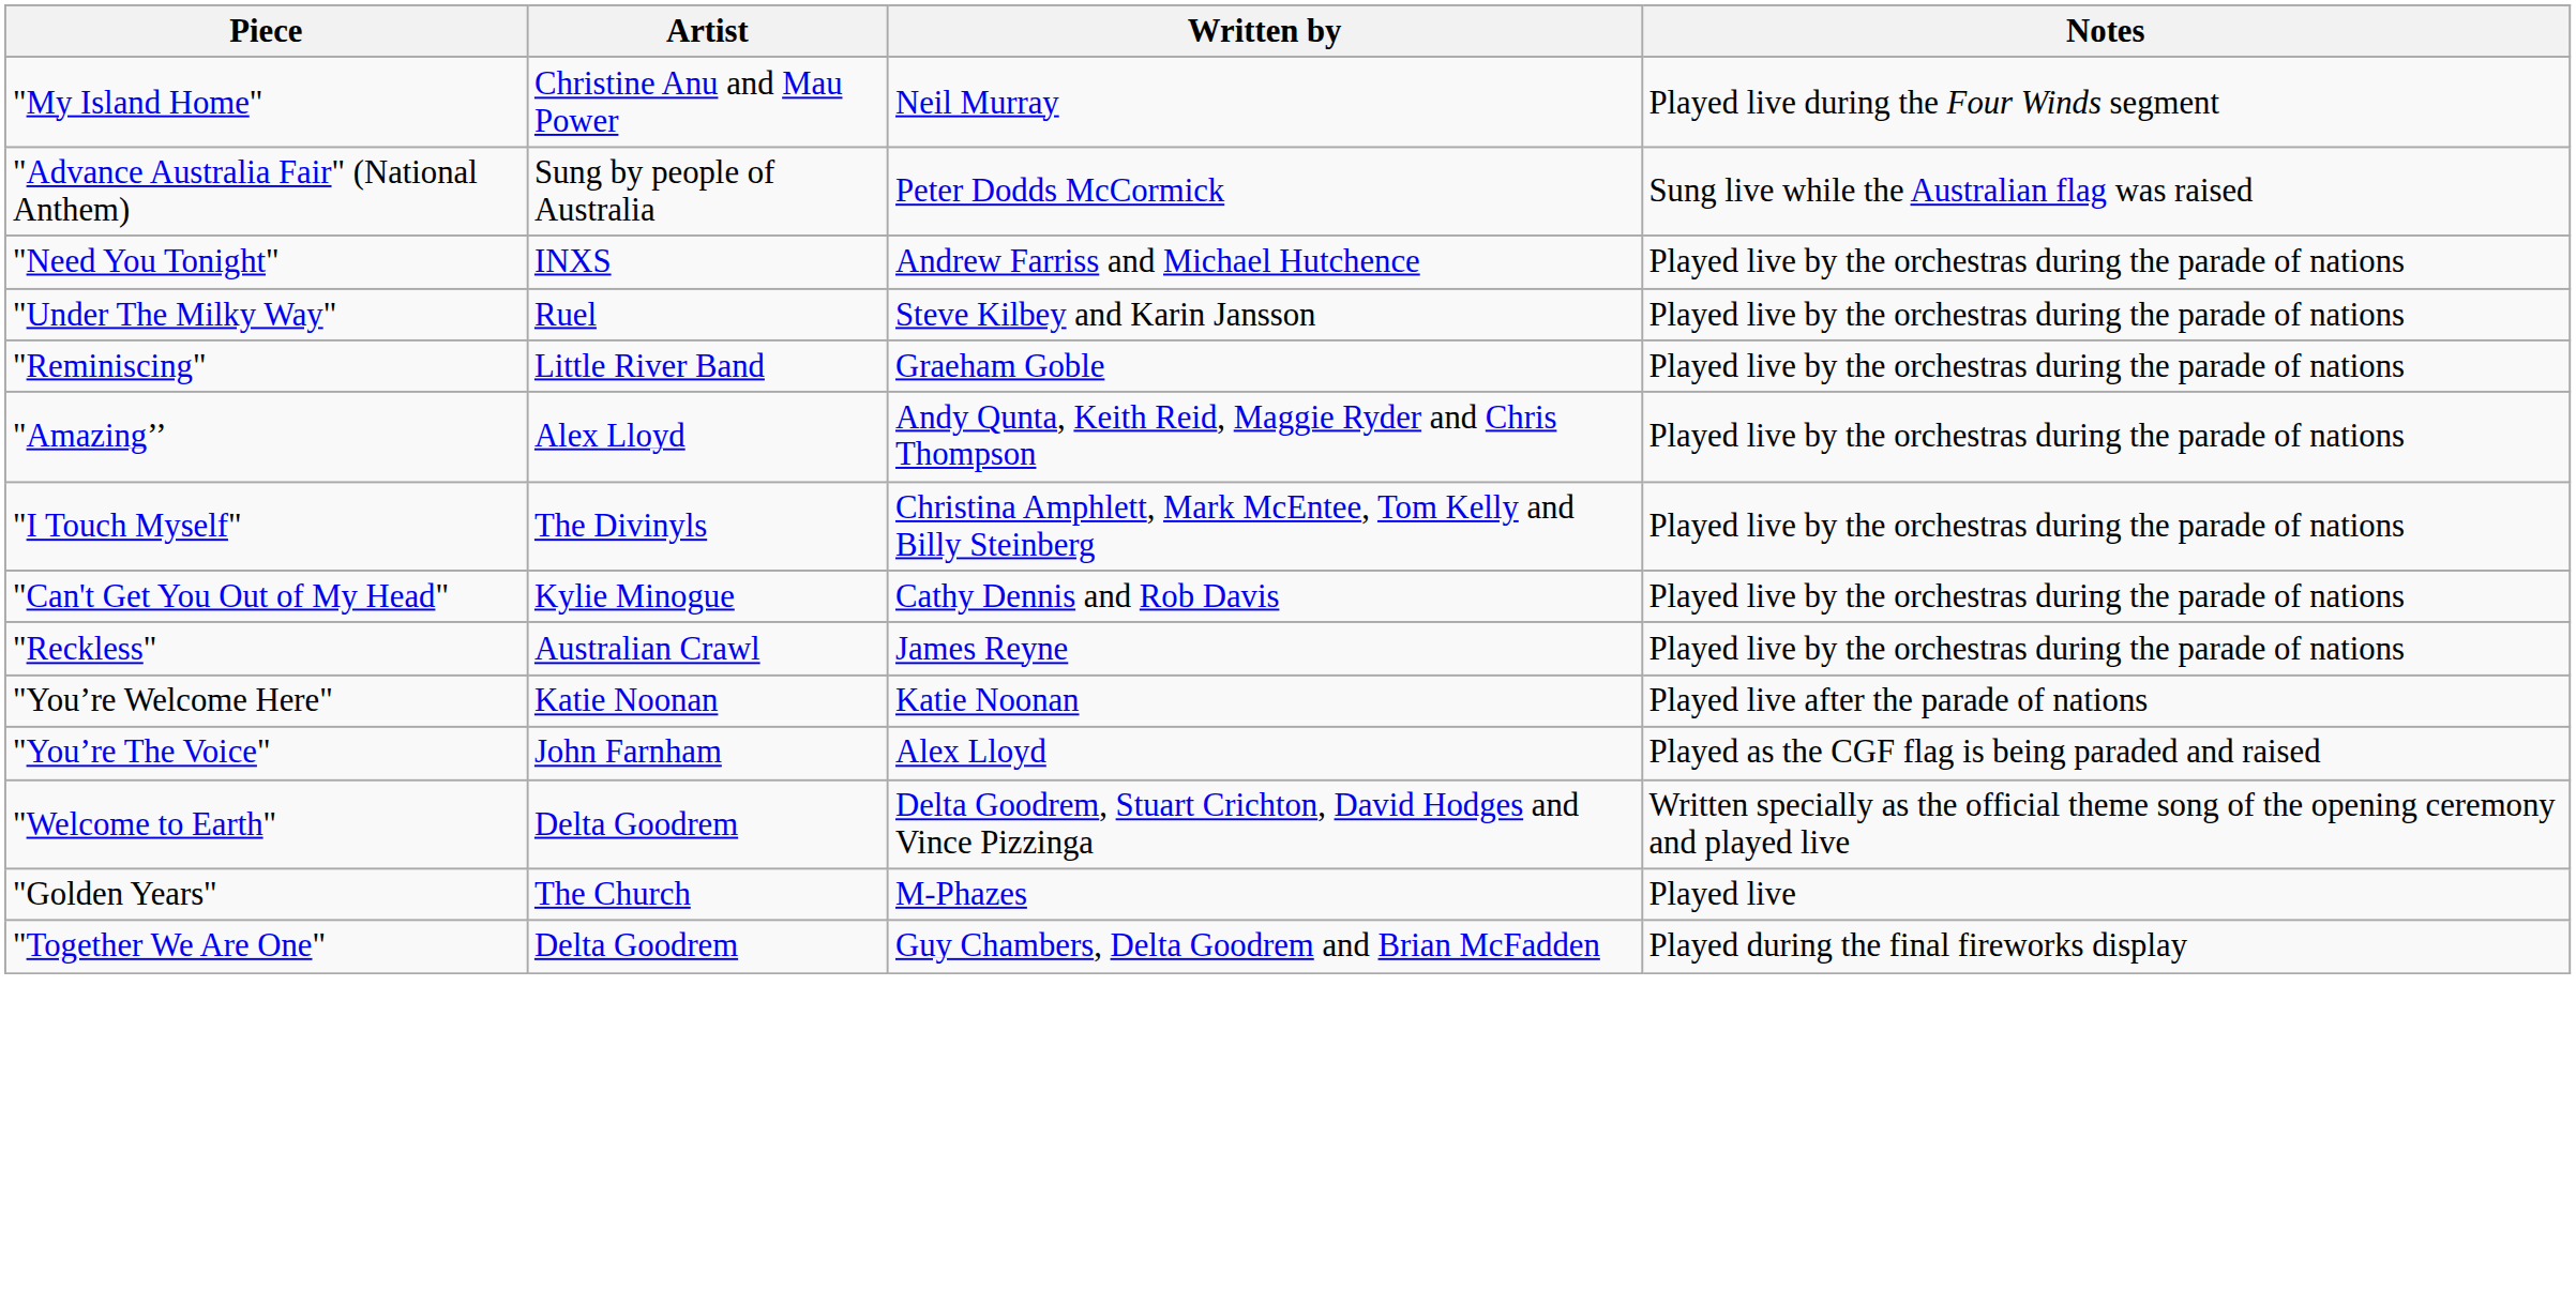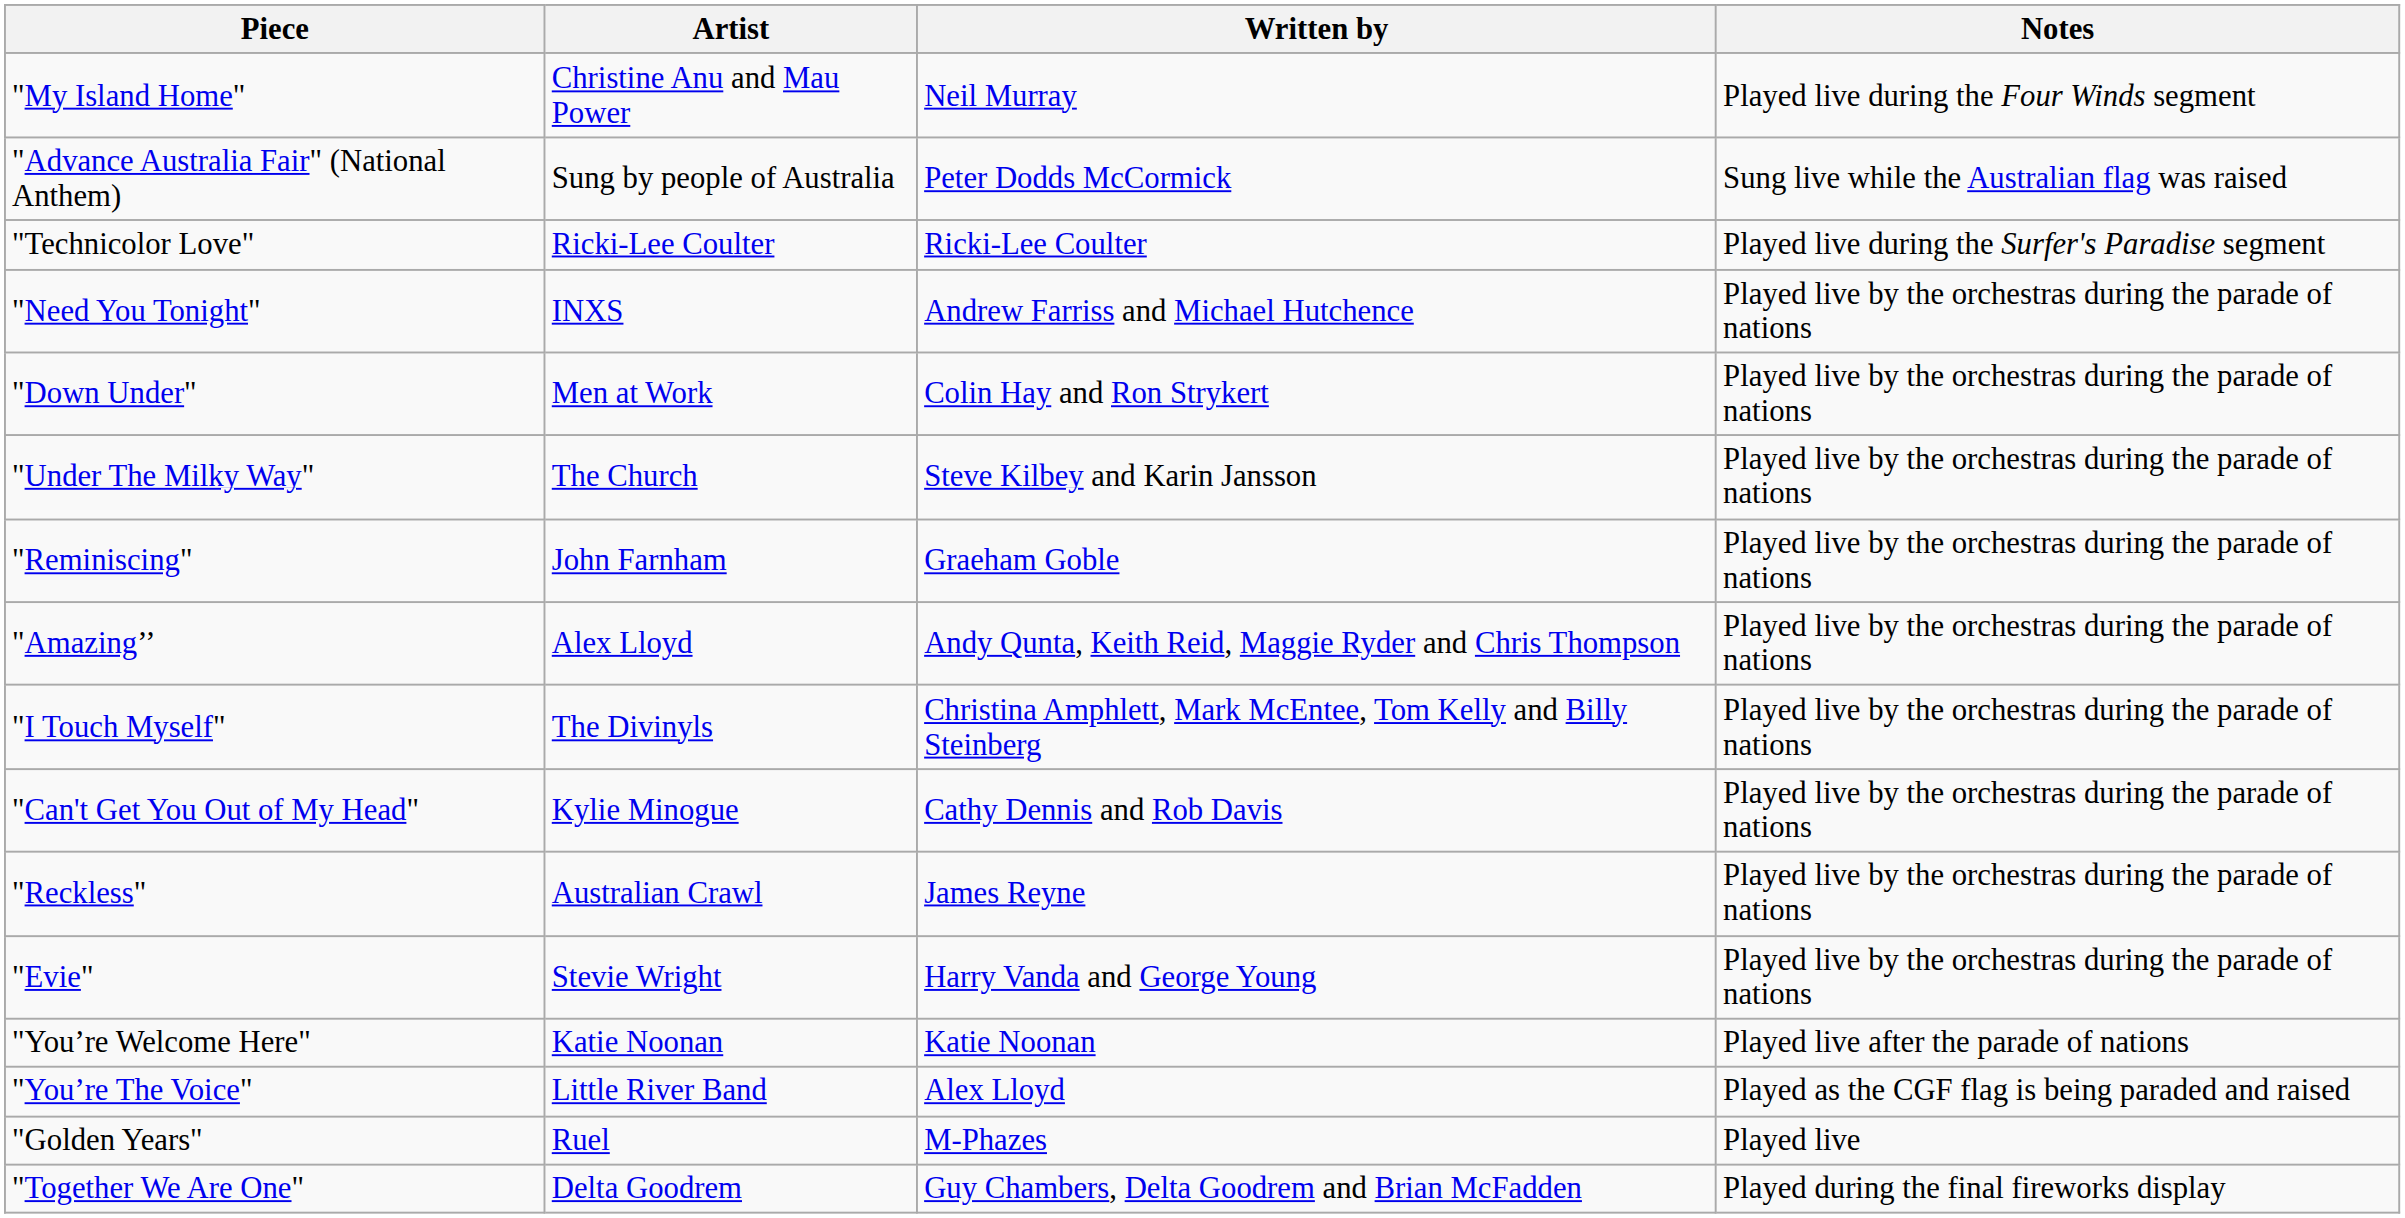+ row: "Technicolor Love" | Ricki-Lee Coulter | Ricki-Lee Coulter | Played live during the Surfer's Paradise segment
+ row: "Down Under" | Men at Work | Colin Hay and Ron Strykert | Played live by the orchestras during the parade of nations
"Under The Milky Way" | Artist: Ruel -> The Church
"Reminiscing" | Artist: Little River Band -> John Farnham
+ row: "Evie" | Stevie Wright | Harry Vanda and George Young | Played live by the orchestras during the parade of nations
"You’re The Voice" | Artist: John Farnham -> Little River Band
- row: "Welcome to Earth" | Delta Goodrem | Delta Goodrem, Stuart Crichton, David Hodges and Vince Pizzinga | Written specially as the official theme song of the opening ceremony and played live
"Golden Years" | Artist: The Church -> Ruel
